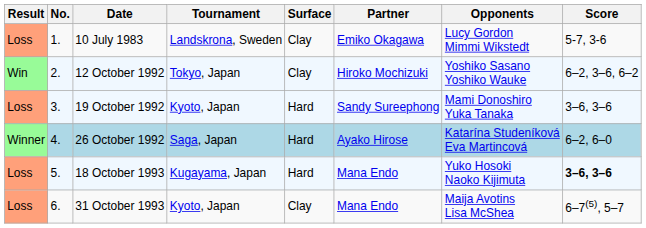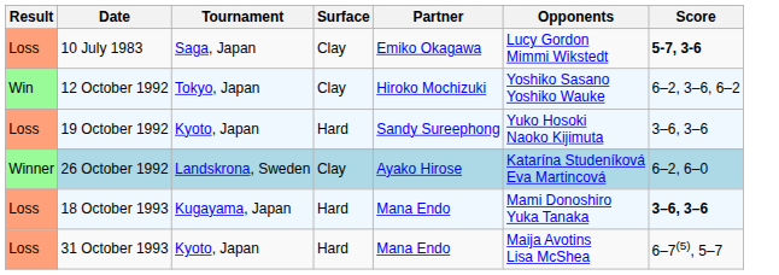- column: No. | 1. | 2. | 3. | 4. | 5. | 6.
10 July 1983 | Tournament: Landskrona, Sweden -> Saga, Japan
10 July 1983 | Score: normal -> bold
19 October 1992 | Opponents: Mami Donoshiro Yuka Tanaka -> Yuko Hosoki Naoko Kijimuta
26 October 1992 | Tournament: Saga, Japan -> Landskrona, Sweden
26 October 1992 | Surface: Hard -> Clay
18 October 1993 | Opponents: Yuko Hosoki Naoko Kijimuta -> Mami Donoshiro Yuka Tanaka
31 October 1993 | Surface: Clay -> Hard
